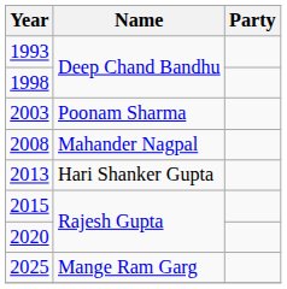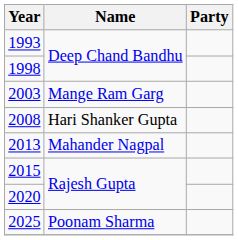2003 | Name: Poonam Sharma -> Mange Ram Garg
2008 | Name: Mahander Nagpal -> Hari Shanker Gupta
2013 | Name: Hari Shanker Gupta -> Mahander Nagpal
2025 | Name: Mange Ram Garg -> Poonam Sharma
